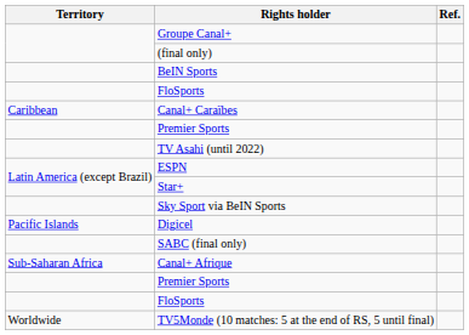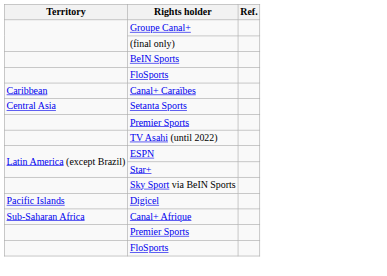+ row: Central Asia | Setanta Sports
- row: SABC (final only)
- row: Worldwide | TV5Monde (10 matches: 5 at the end of RS, 5 until final)
